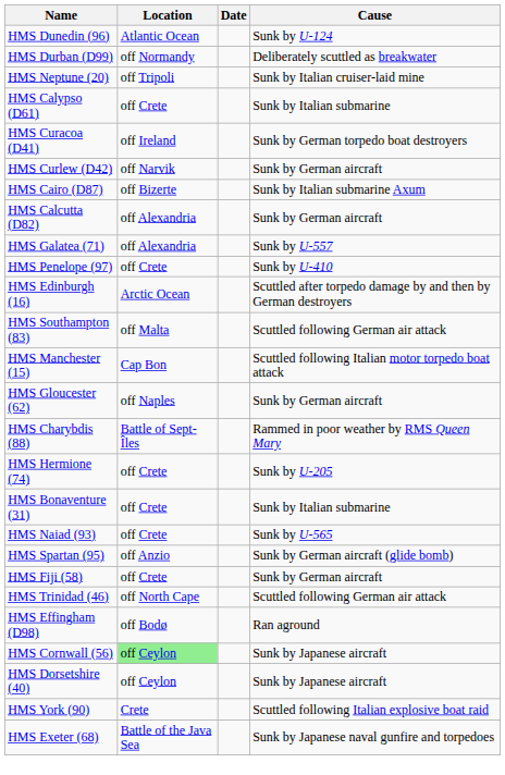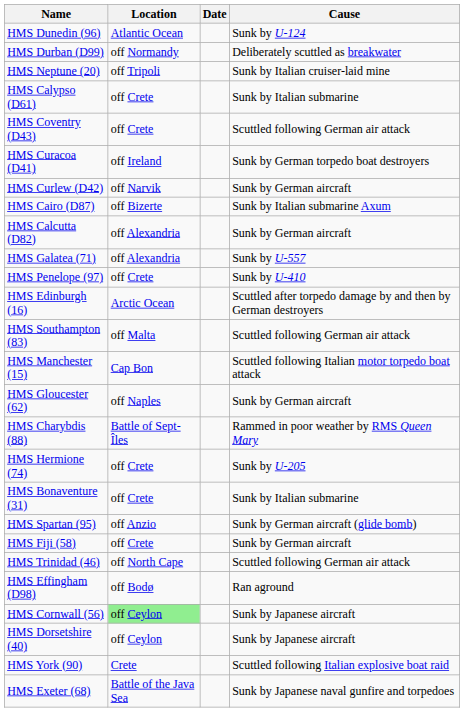+ row: HMS Coventry (D43) | off Crete | Scuttled following German air attack
- row: HMS Naiad (93) | off Crete | Sunk by U-565
